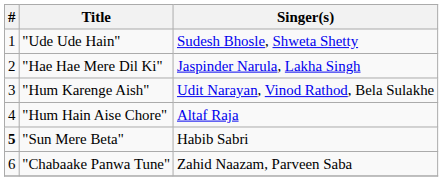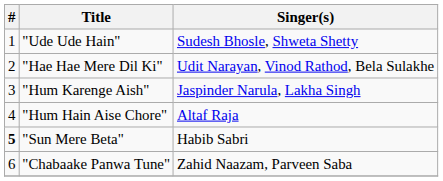"Hae Hae Mere Dil Ki" | Singer(s): Jaspinder Narula, Lakha Singh -> Udit Narayan, Vinod Rathod, Bela Sulakhe
"Hum Karenge Aish" | Singer(s): Udit Narayan, Vinod Rathod, Bela Sulakhe -> Jaspinder Narula, Lakha Singh
